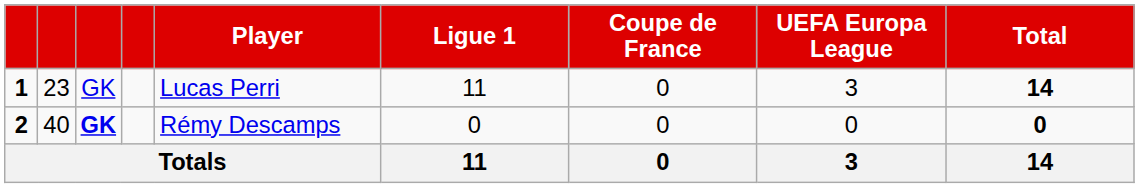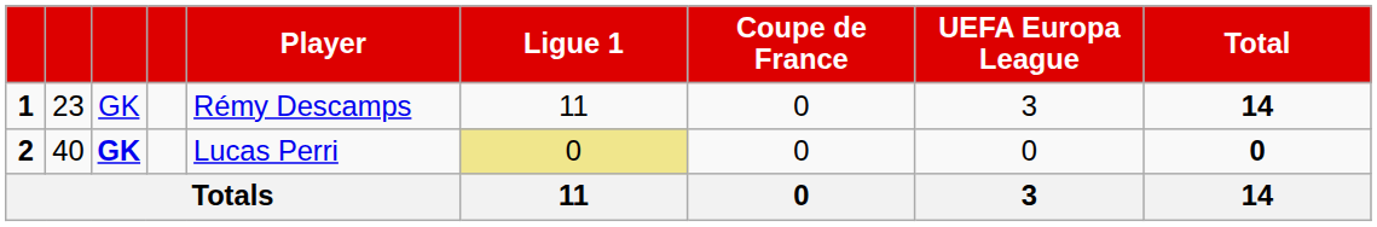1 | Player: Lucas Perri -> Rémy Descamps
2 | Player: Rémy Descamps -> Lucas Perri
2 | Ligue 1: no background -> khaki background
